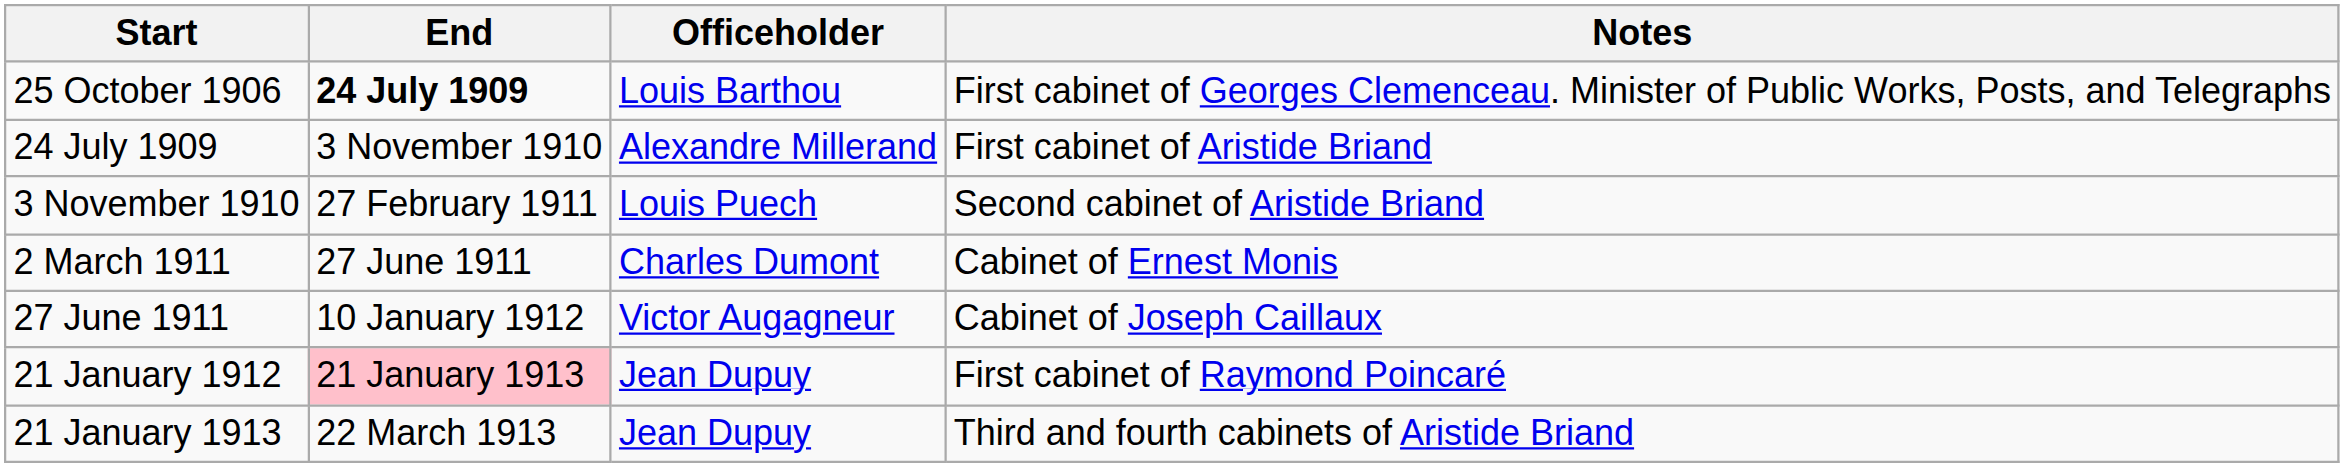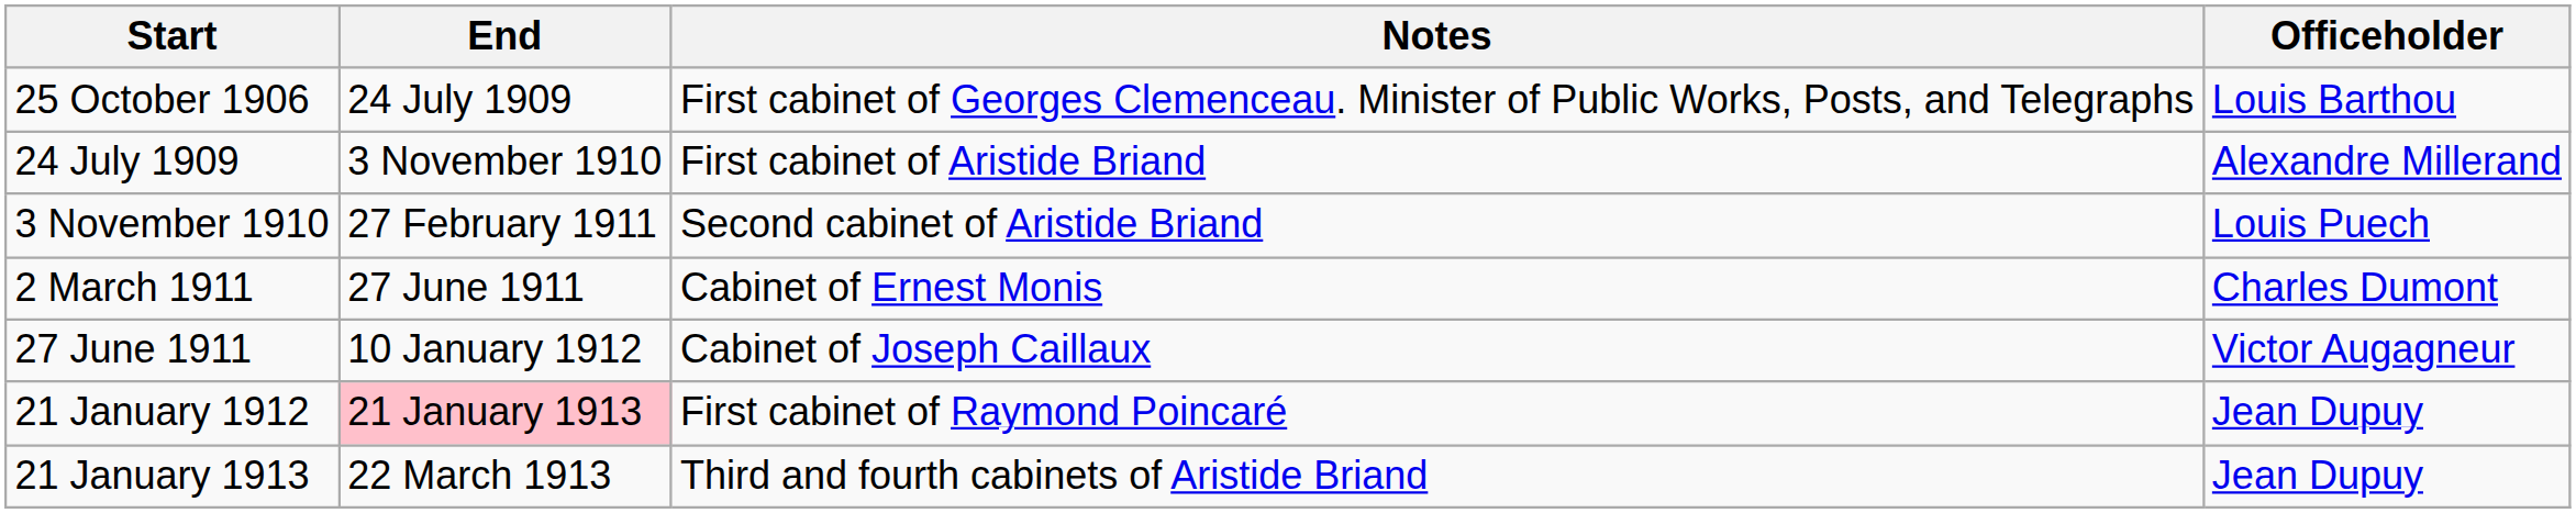columns swapped: Officeholder <-> Notes
25 October 1906 | End: bold -> normal
